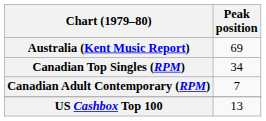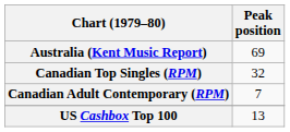Canadian Top Singles (RPM) | Peak position: 34 -> 32
